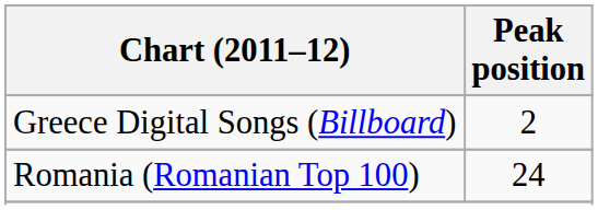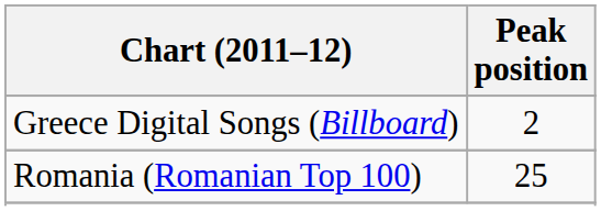Romania (Romanian Top 100) | Peak position: 24 -> 25
